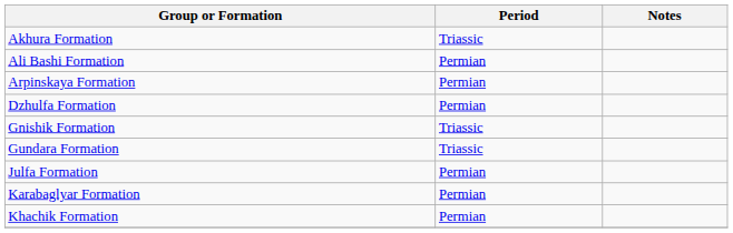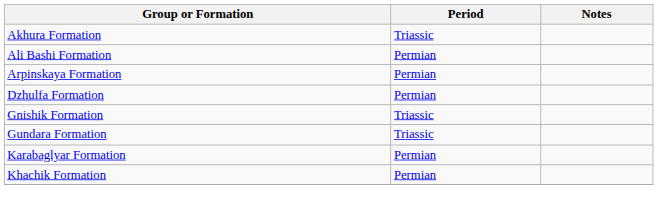- row: Julfa Formation | Permian
